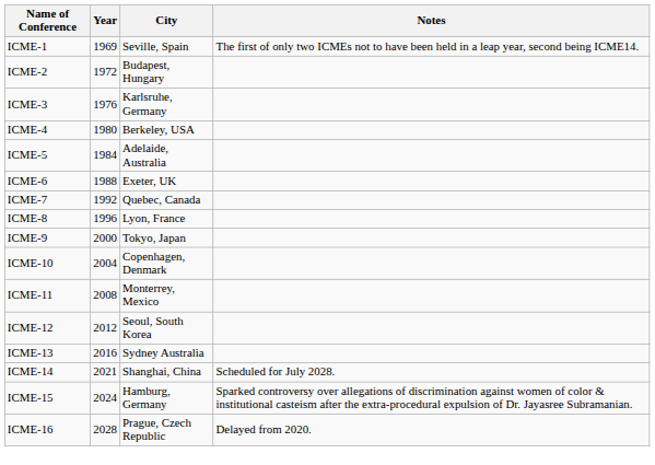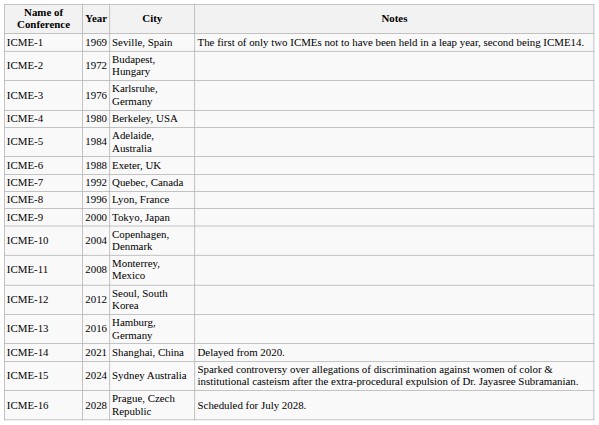ICME-13 | City: Sydney Australia -> Hamburg, Germany
ICME-14 | Notes: Scheduled for July 2028. -> Delayed from 2020.
ICME-15 | City: Hamburg, Germany -> Sydney Australia
ICME-16 | Notes: Delayed from 2020. -> Scheduled for July 2028.
